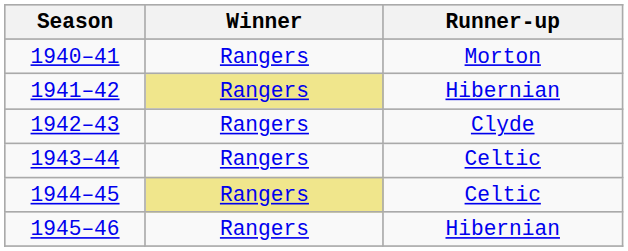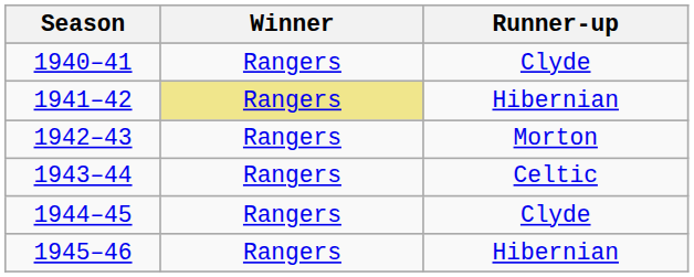1940–41 | Runner-up: Morton -> Clyde
1942–43 | Runner-up: Clyde -> Morton
1944–45 | Winner: khaki background -> no background
1944–45 | Runner-up: Celtic -> Clyde
